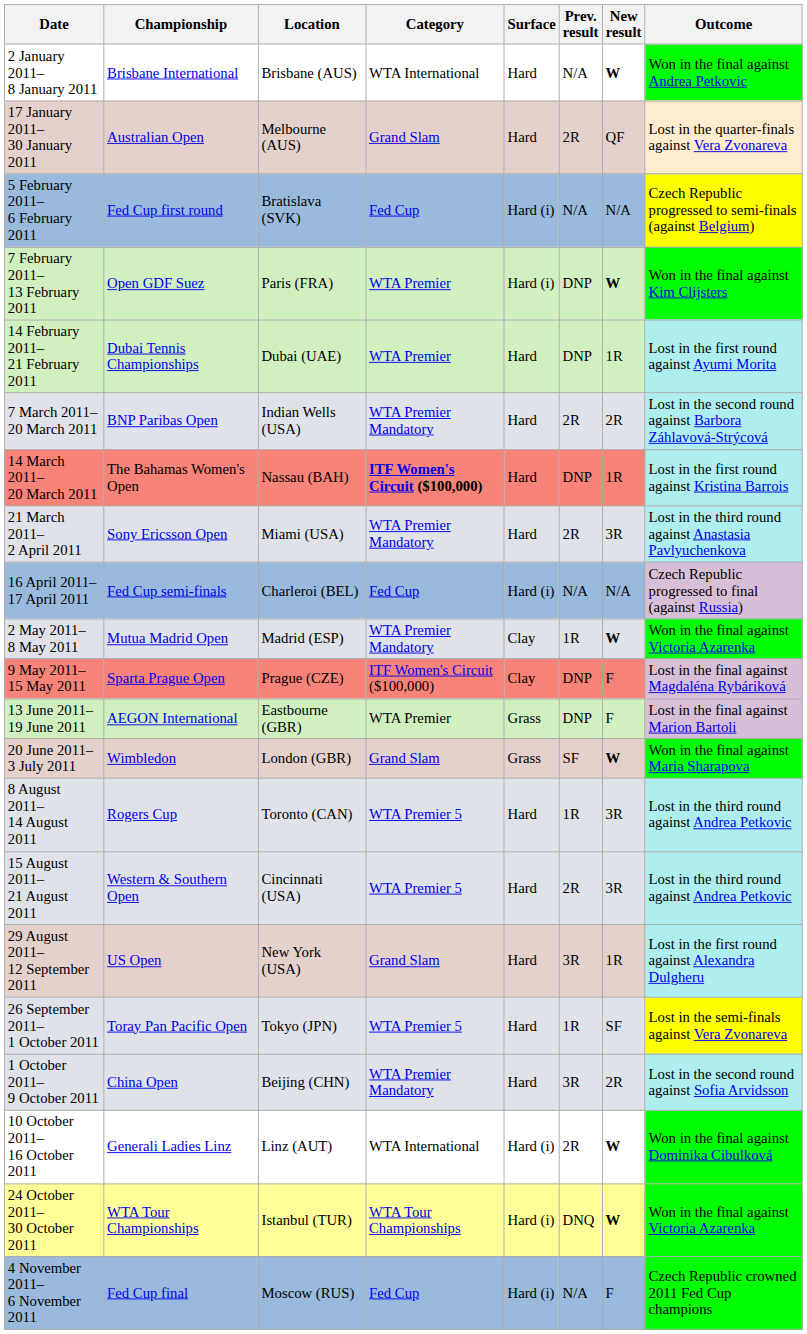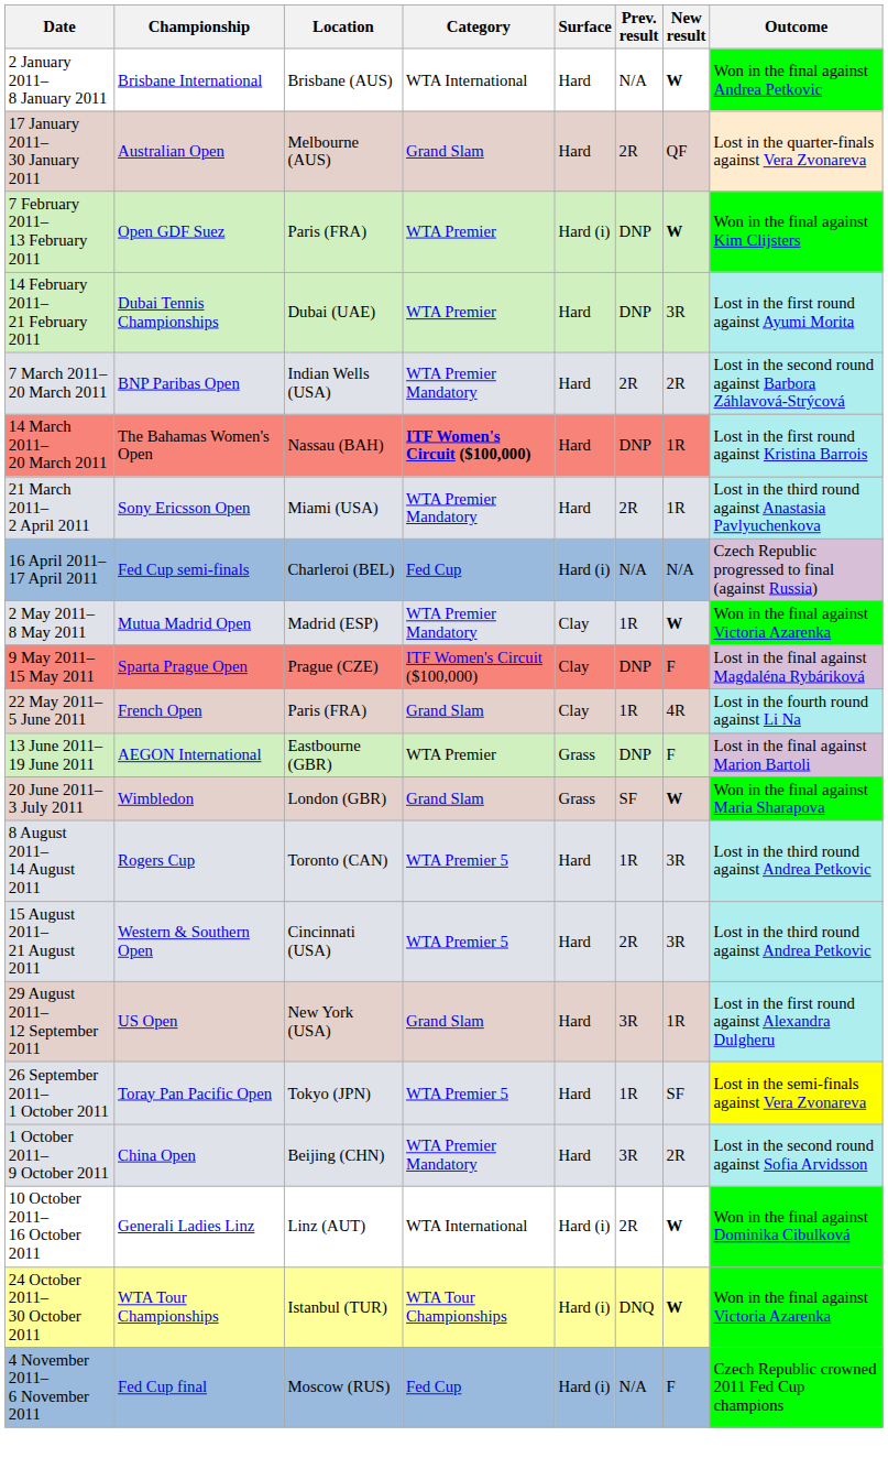- row: 5 February 2011– 6 February 2011 | Fed Cup first round | Bratislava (SVK) | Fed Cup | Hard (i) | N/A | N/A | Czech Republic progressed to semi-finals (against Belgium)
14 February 2011– 21 February 2011 | New result: 1R -> 3R
21 March 2011– 2 April 2011 | New result: 3R -> 1R
+ row: 22 May 2011– 5 June 2011 | French Open | Paris (FRA) | Grand Slam | Clay | 1R | 4R | Lost in the fourth round against Li Na
